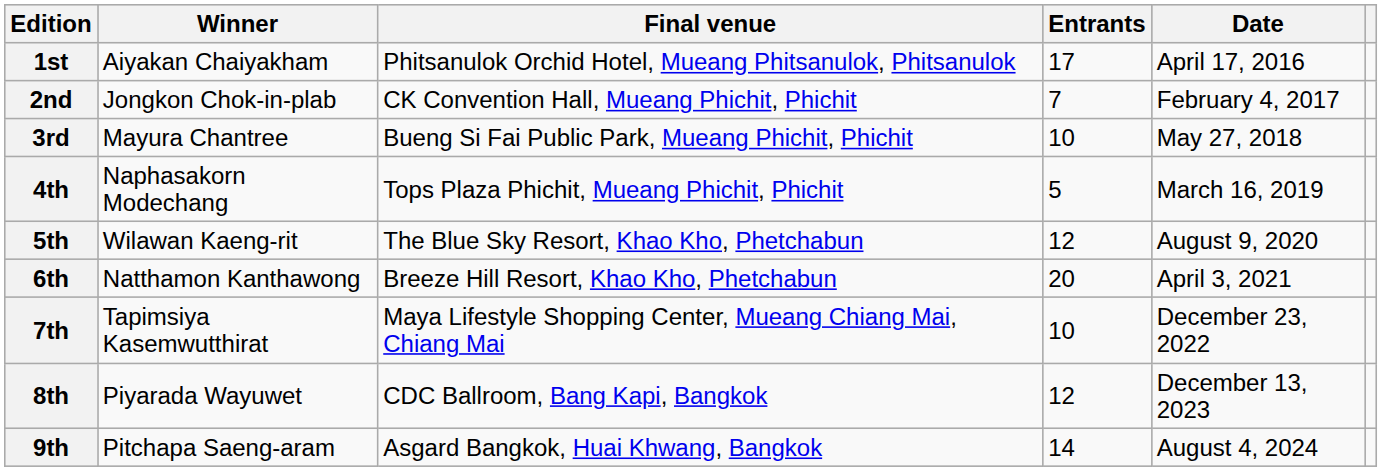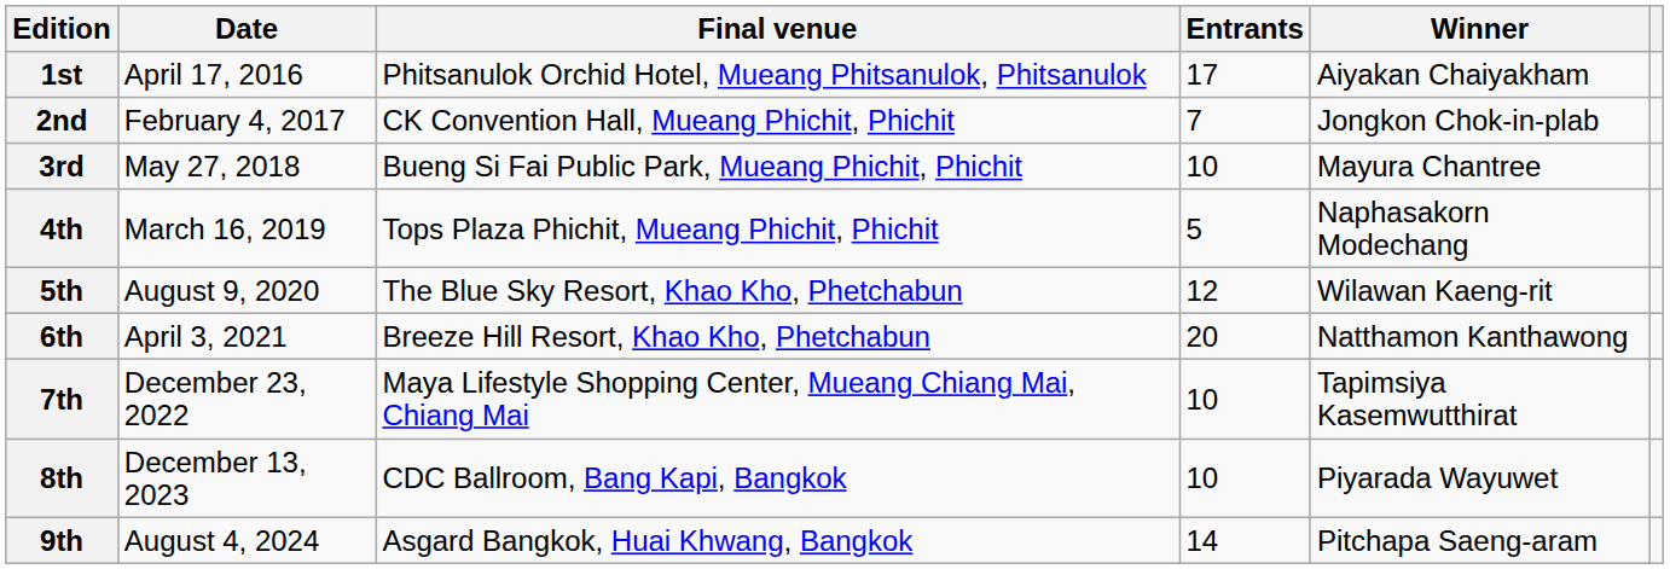columns swapped: Date <-> Winner
8th | Entrants: 12 -> 10
